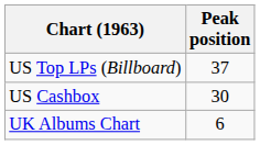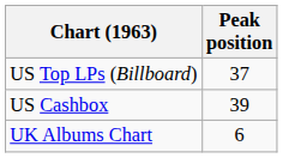US Cashbox | Peak position: 30 -> 39
